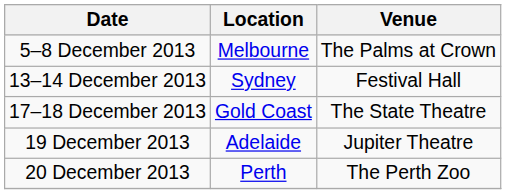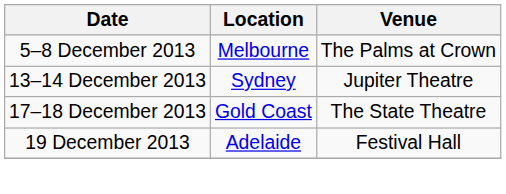13–14 December 2013 | Venue: Festival Hall -> Jupiter Theatre
19 December 2013 | Venue: Jupiter Theatre -> Festival Hall
- row: 20 December 2013 | Perth | The Perth Zoo
